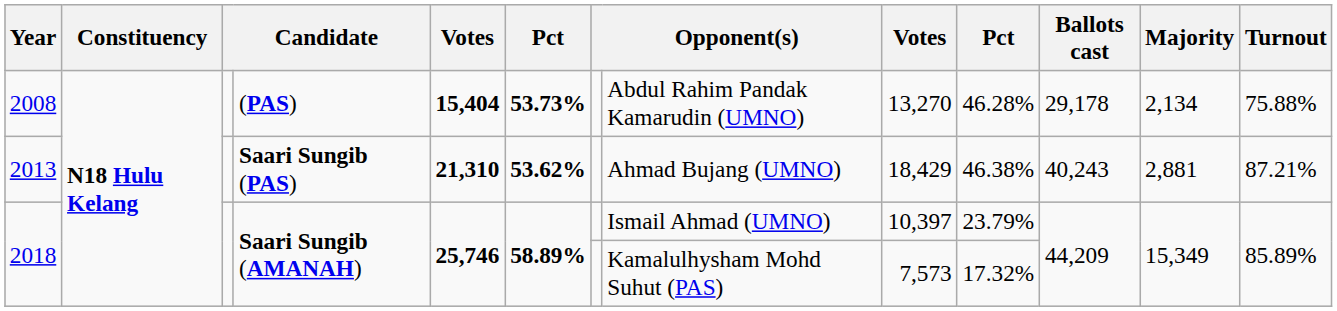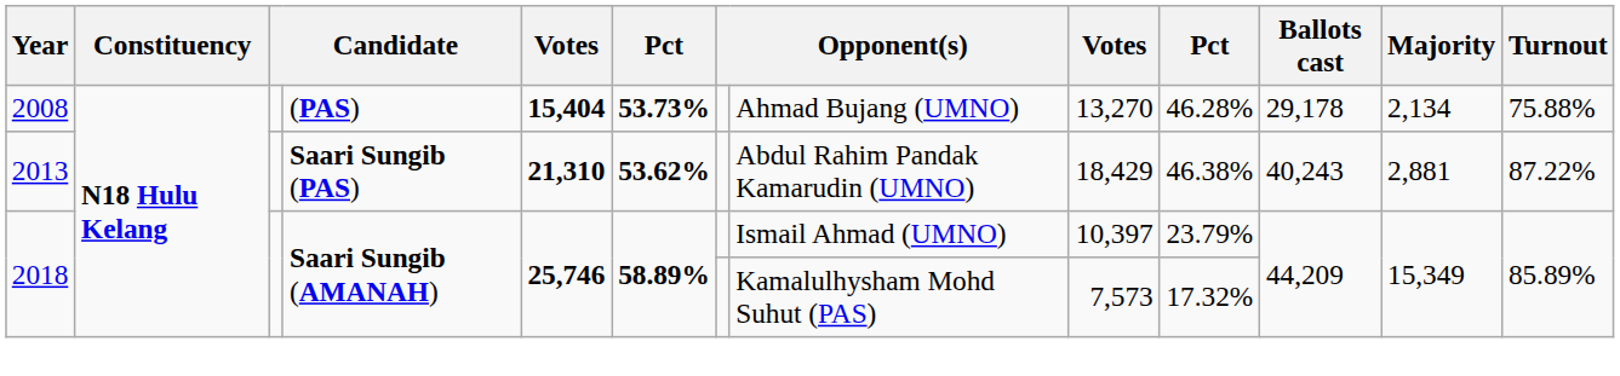2008 | column 8: Abdul Rahim Pandak Kamarudin (UMNO) -> Ahmad Bujang (UMNO)
2013 | column 8: Ahmad Bujang (UMNO) -> Abdul Rahim Pandak Kamarudin (UMNO)
2013 | Turnout: 87.21% -> 87.22%
